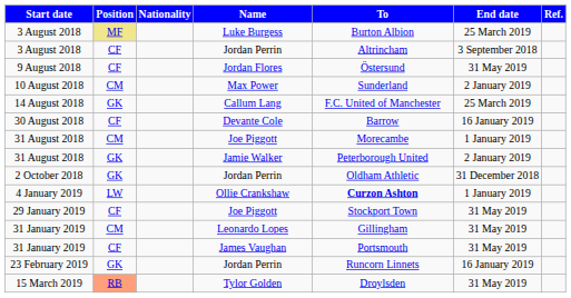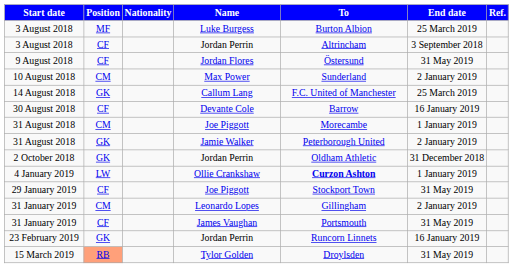3 August 2018 / Luke Burgess | Position: khaki background -> no background
31 January 2019 / Leonardo Lopes | End date: 31 May 2019 -> 2 January 2019
